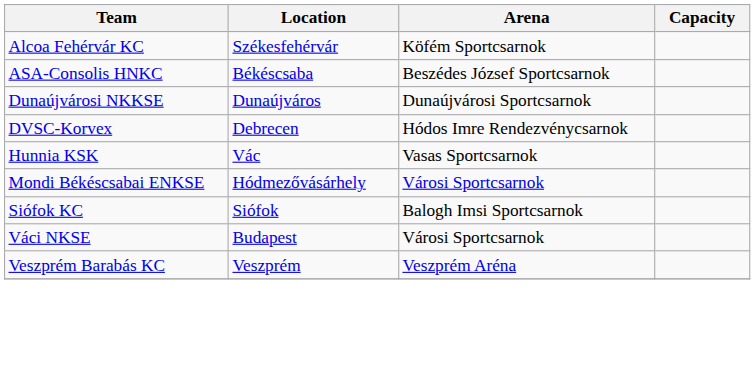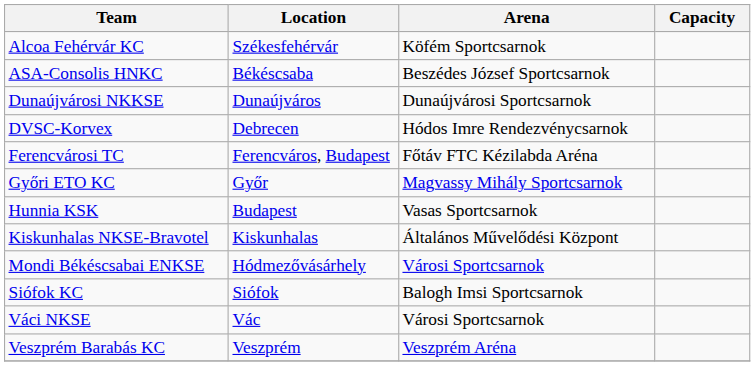+ row: Ferencvárosi TC | Ferencváros, Budapest | Főtáv FTC Kézilabda Aréna
+ row: Győri ETO KC | Győr | Magvassy Mihály Sportcsarnok
Hunnia KSK | Location: Vác -> Budapest
+ row: Kiskunhalas NKSE-Bravotel | Kiskunhalas | Általános Művelődési Központ
Váci NKSE | Location: Budapest -> Vác
